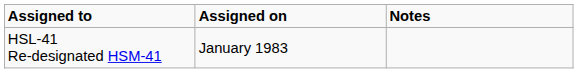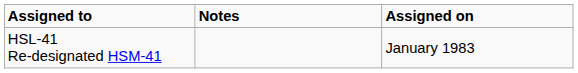columns swapped: Assigned on <-> Notes
